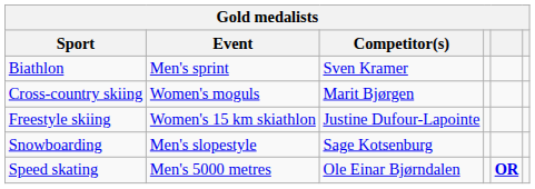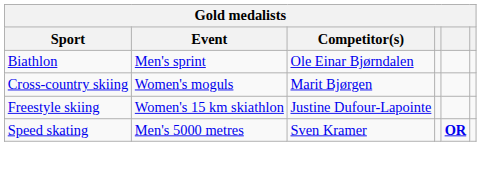Biathlon | Competitor(s): Sven Kramer -> Ole Einar Bjørndalen
- row: Snowboarding | Men's slopestyle | Sage Kotsenburg
Speed skating | Competitor(s): Ole Einar Bjørndalen -> Sven Kramer
